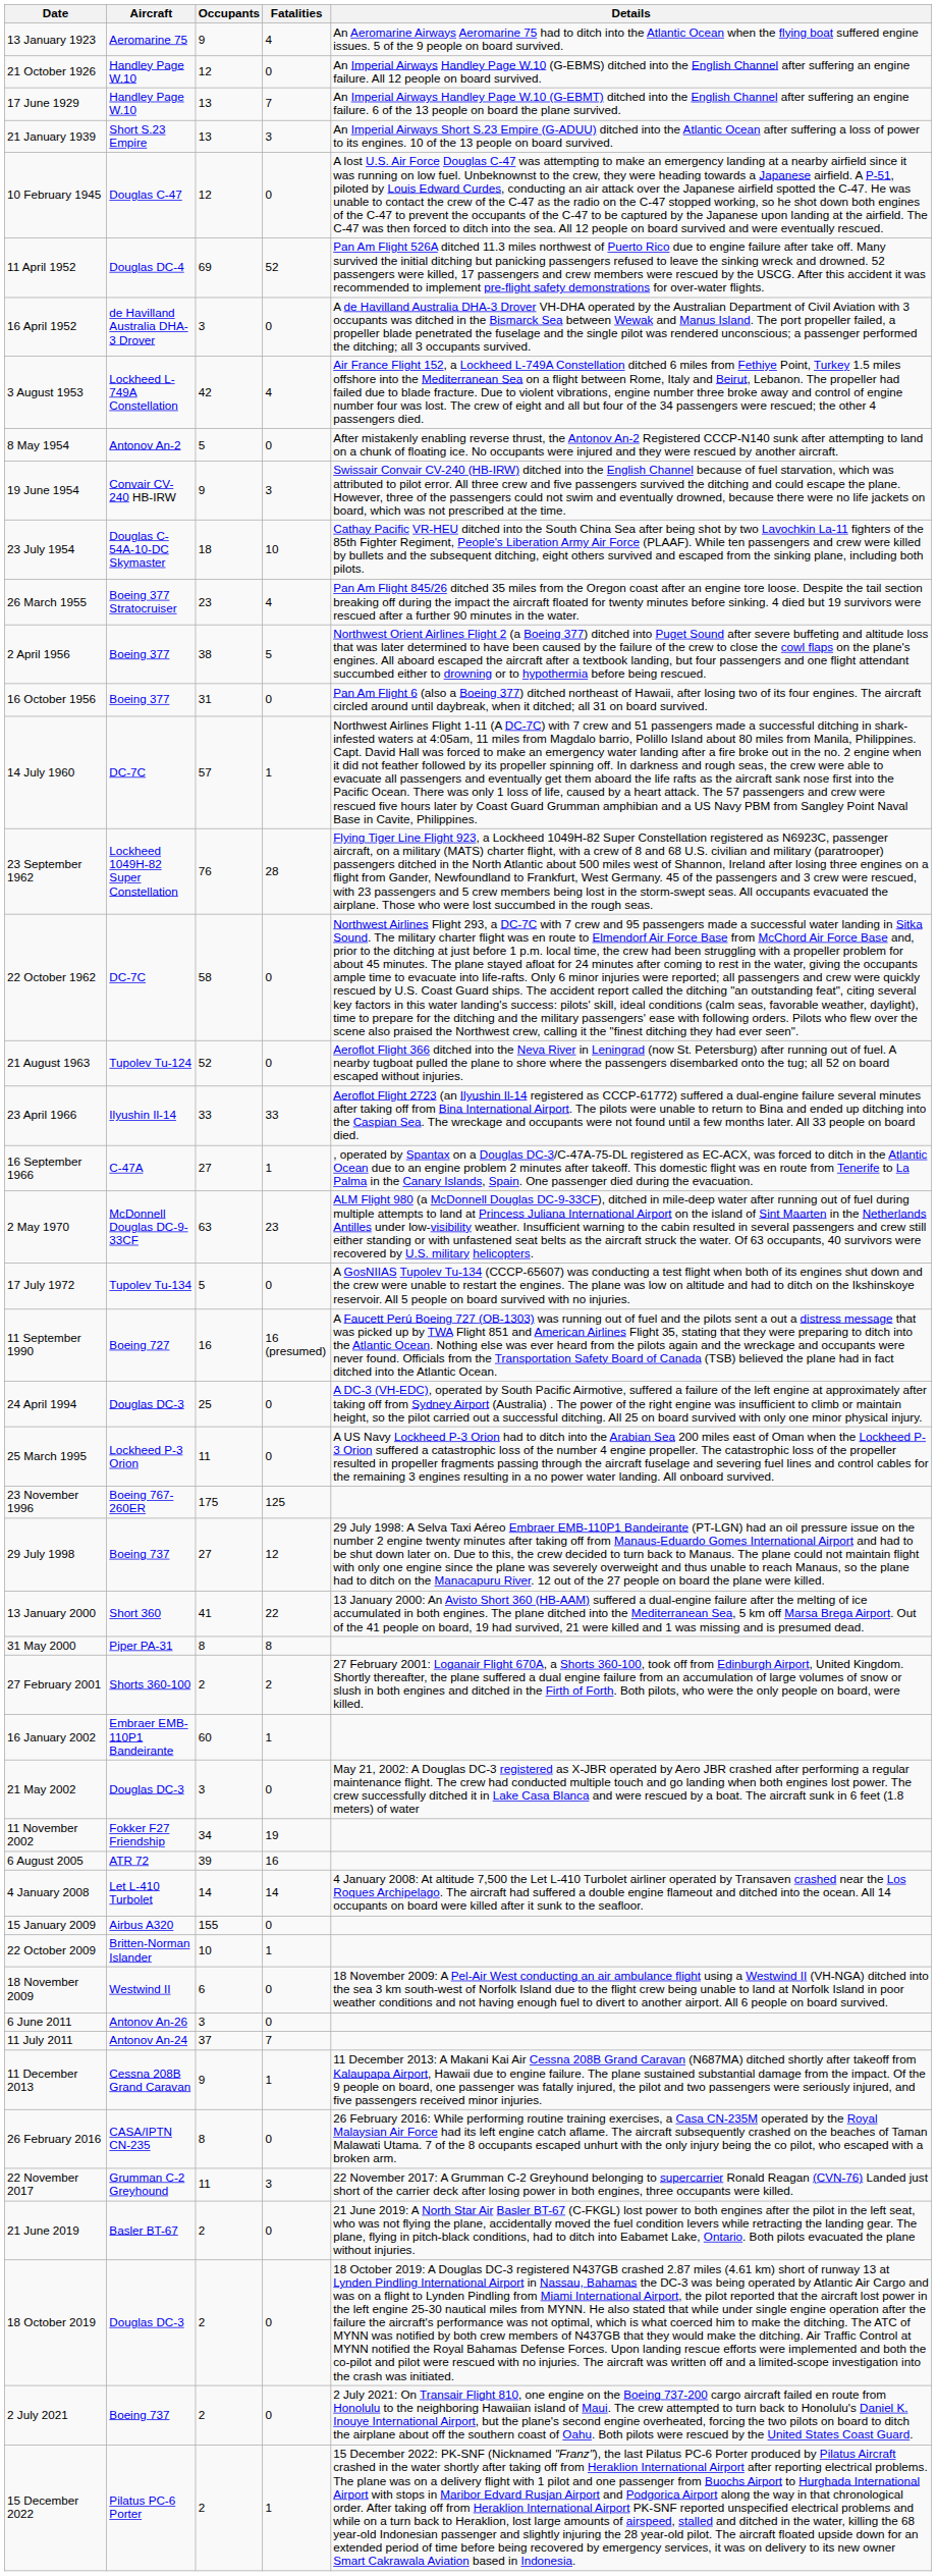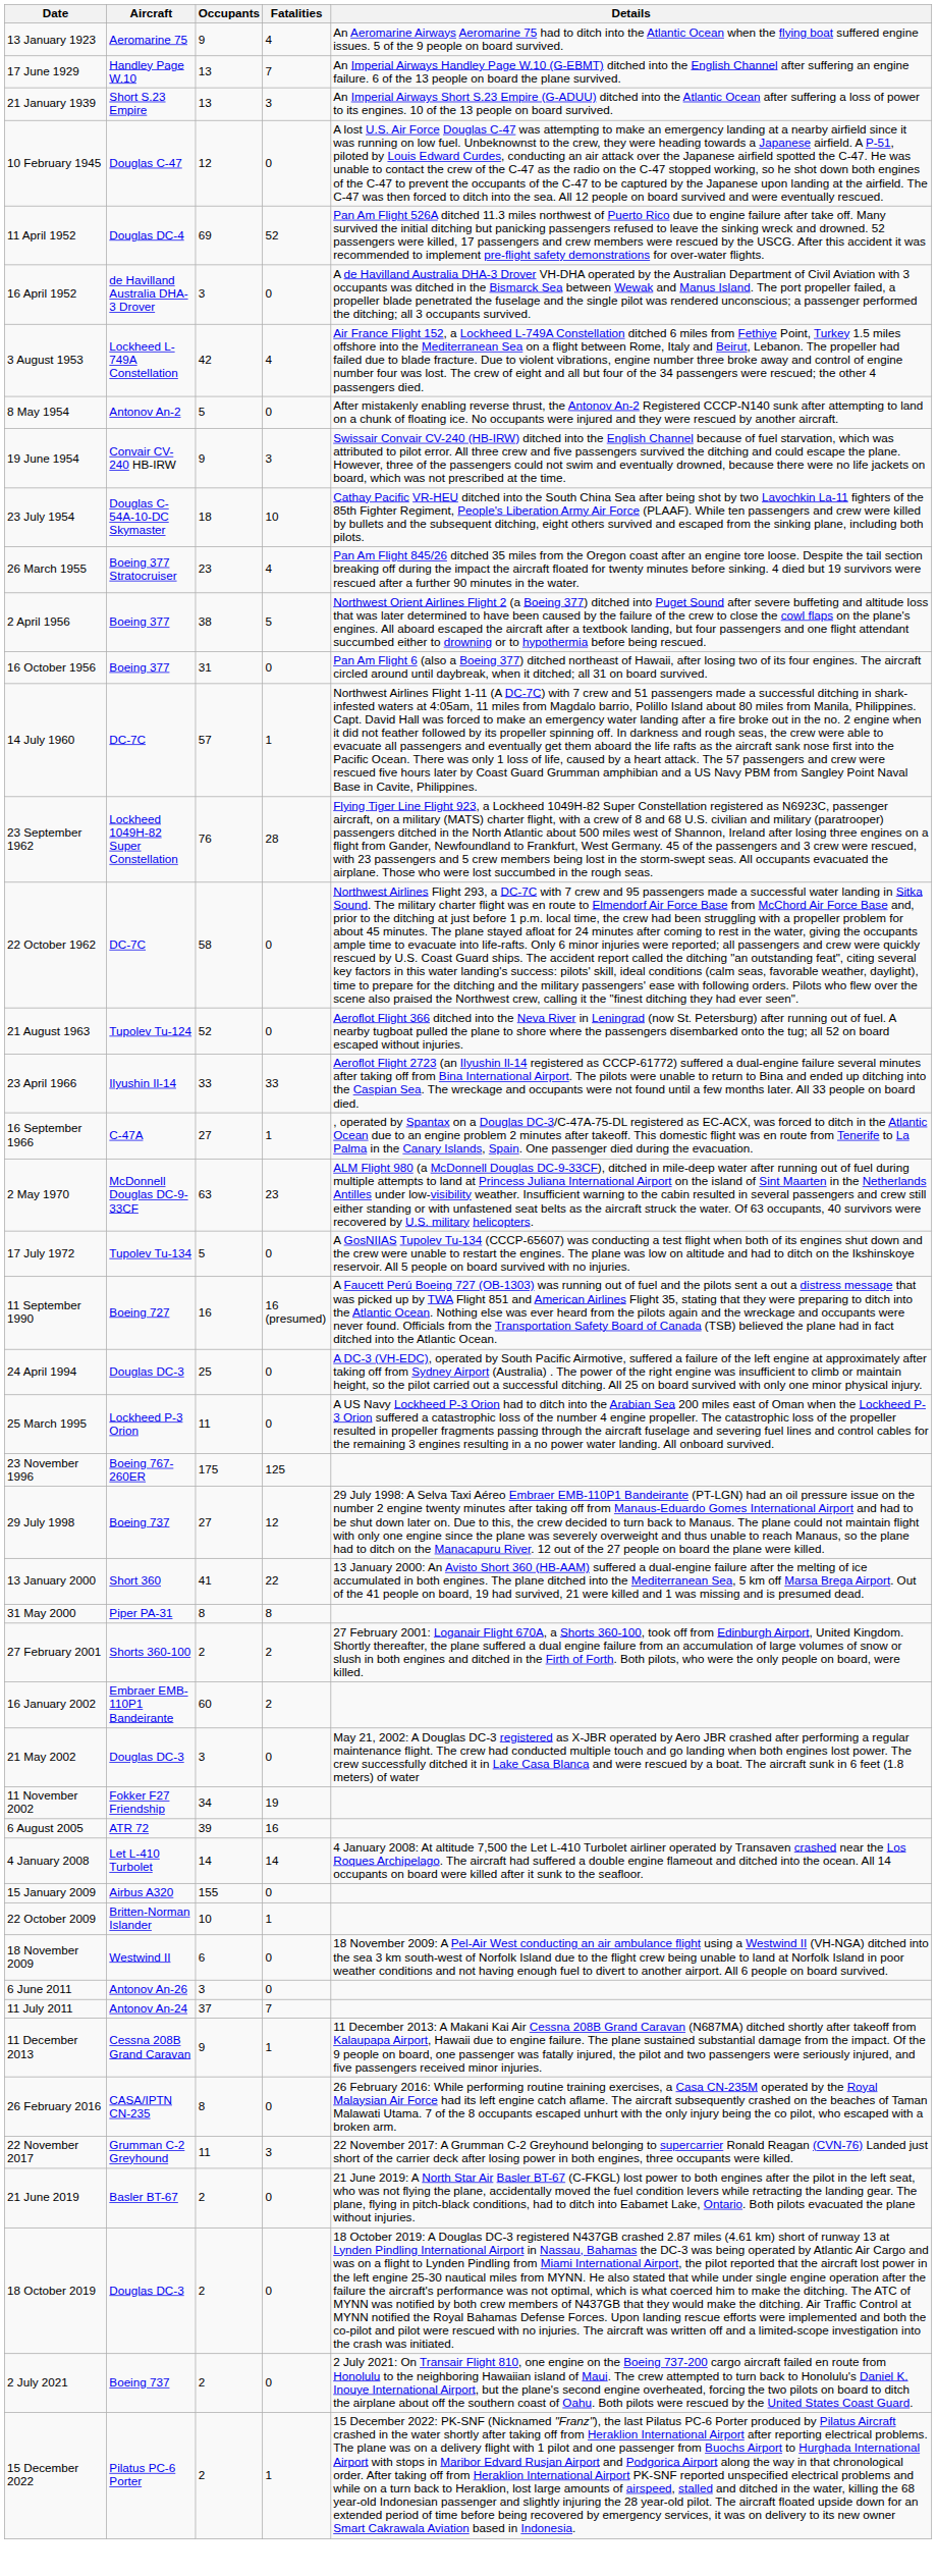- row: 21 October 1926 | Handley Page W.10 | 12 | 0 | An Imperial Airways Handley Page W.10 (G-EBMS) ditched into the English Channel after suffering an engine failure. All 12 people on board survived.
16 January 2002 | Fatalities: 1 -> 2
